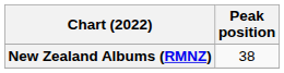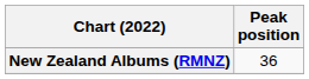New Zealand Albums (RMNZ) | Peak position: 38 -> 36
